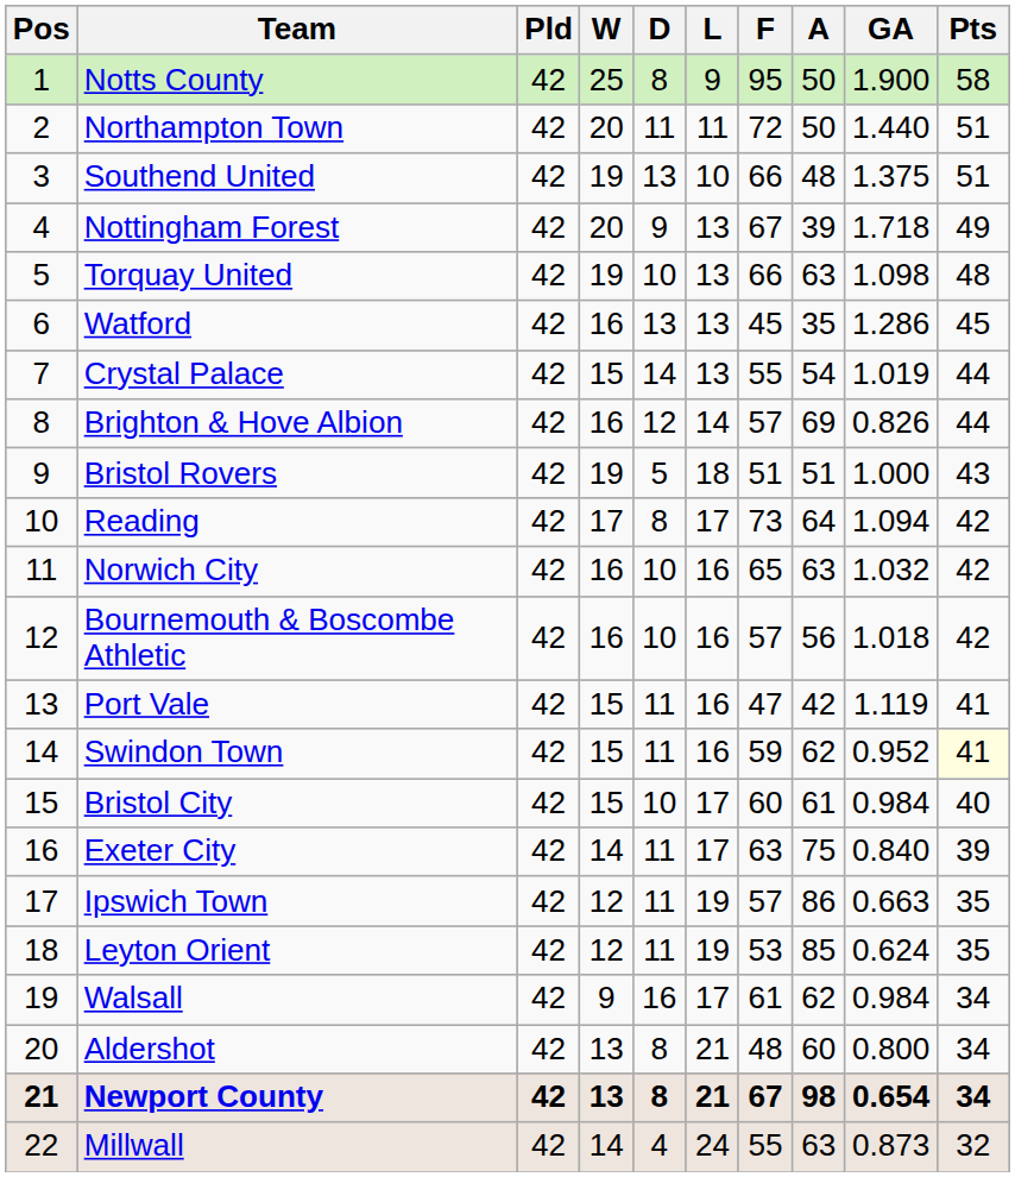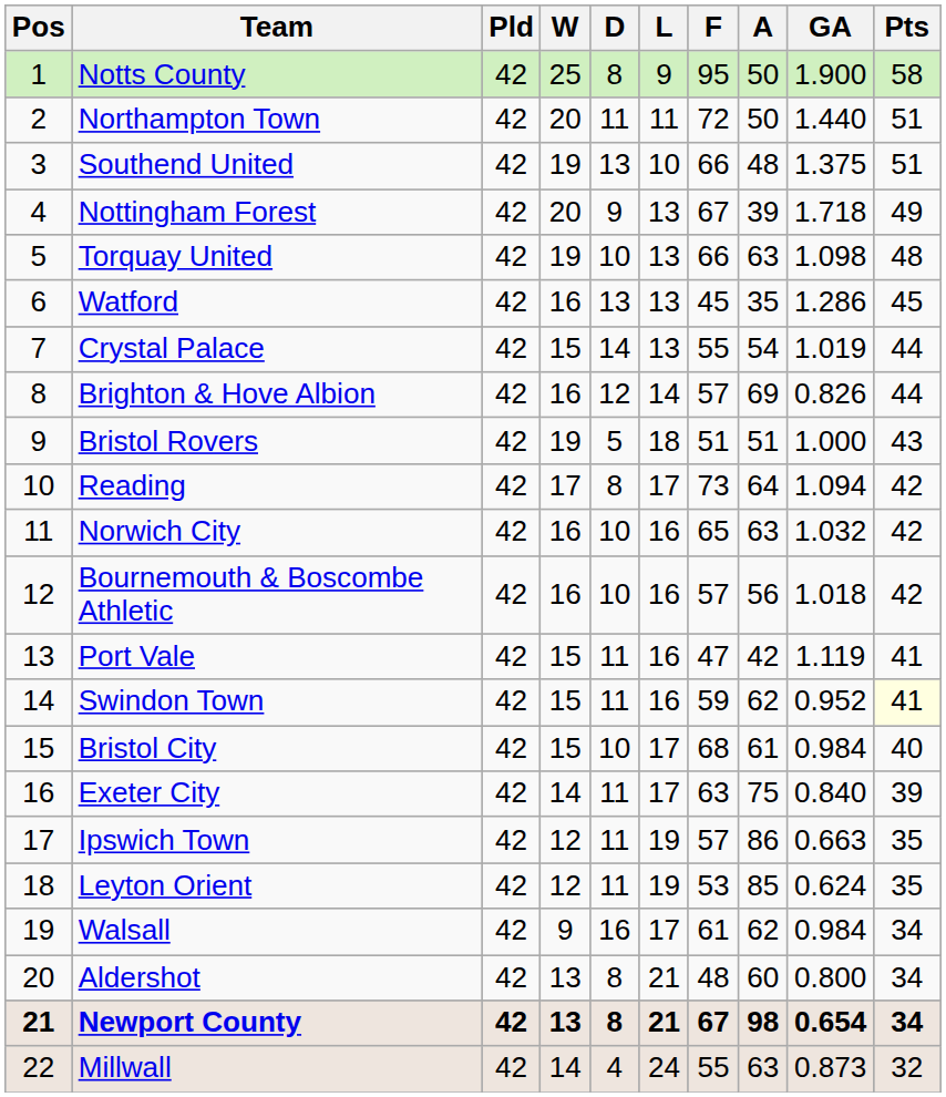Bristol City | F: 60 -> 68
